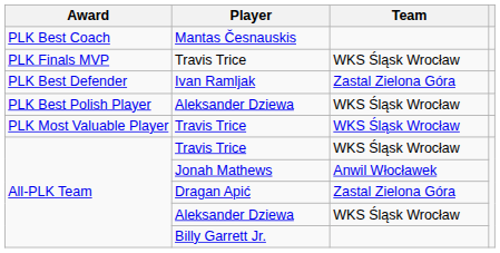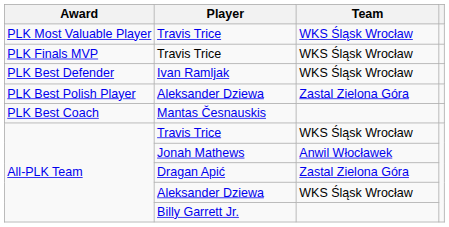rows swapped: PLK Most Valuable Player / Travis Trice <-> Mantas Česnauskis
Ivan Ramljak | Team: Zastal Zielona Góra -> WKS Śląsk Wrocław
PLK Best Polish Player / Aleksander Dziewa | Team: WKS Śląsk Wrocław -> Zastal Zielona Góra
